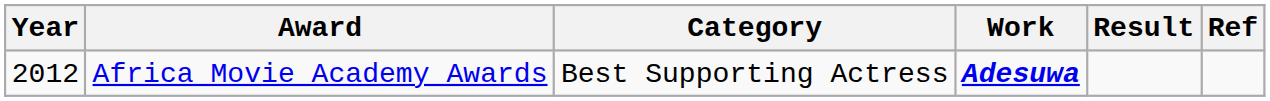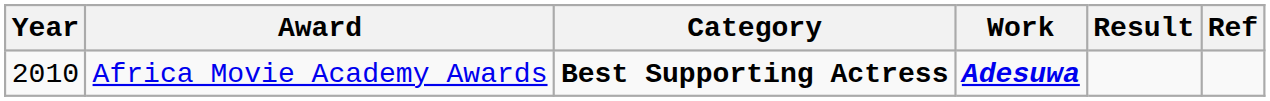Africa Movie Academy Awards | Year: 2012 -> 2010
Africa Movie Academy Awards | Category: normal -> bold
